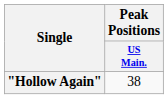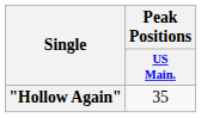"Hollow Again" | Peak Positions / US Main.: 38 -> 35
